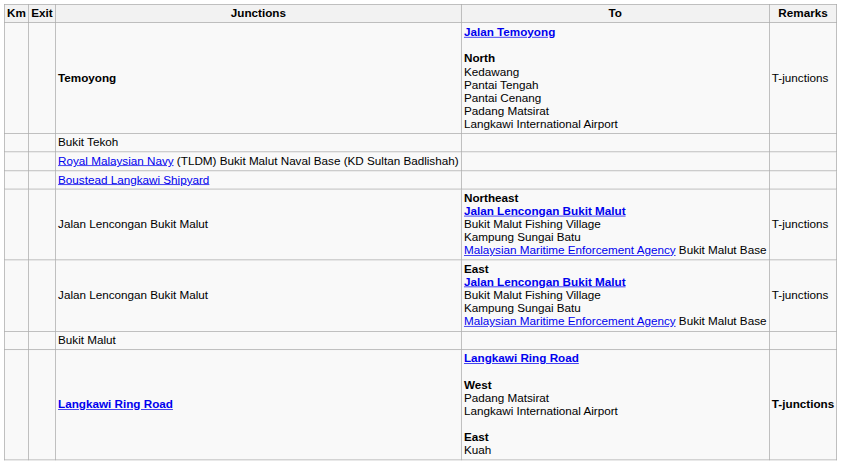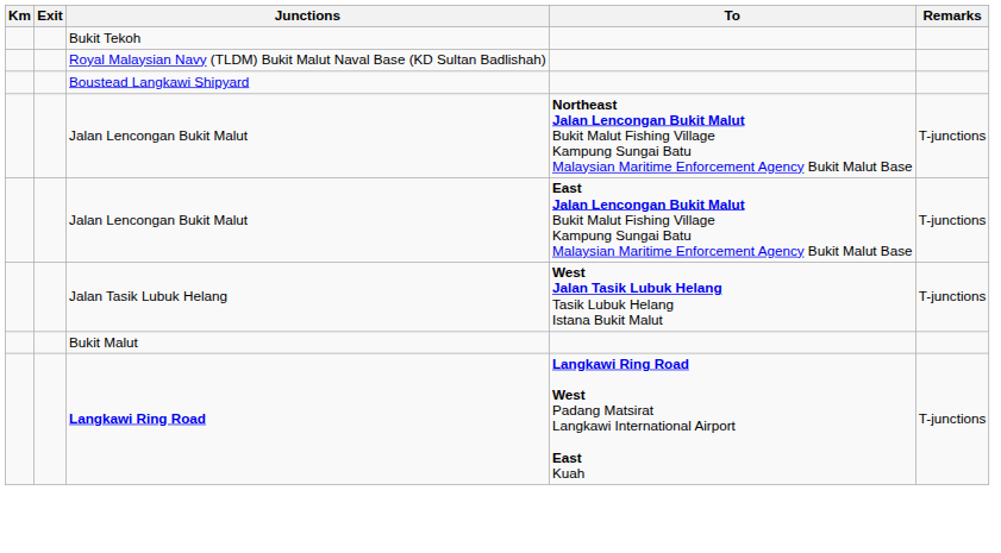- row: Temoyong | Jalan Temoyong North Kedawang Pantai Tengah Pantai Cenang Padang Matsirat Langkawi International Airport | T-junctions
+ row: Jalan Tasik Lubuk Helang | West Jalan Tasik Lubuk Helang Tasik Lubuk Helang Istana Bukit Malut | T-junctions
Langkawi Ring Road | Remarks: bold -> normal
